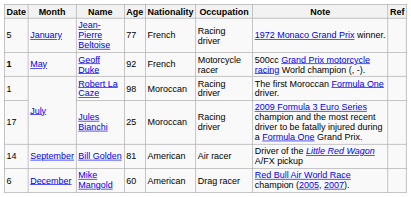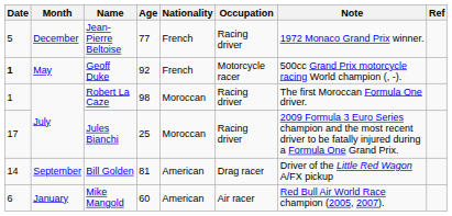Jean-Pierre Beltoise | Month: January -> December
Bill Golden | Occupation: Air racer -> Drag racer
Mike Mangold | Month: December -> January
Mike Mangold | Occupation: Drag racer -> Air racer
